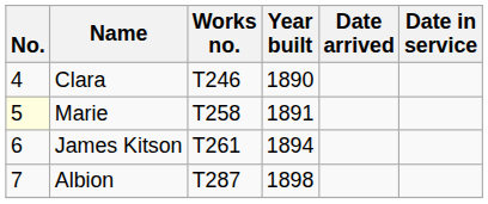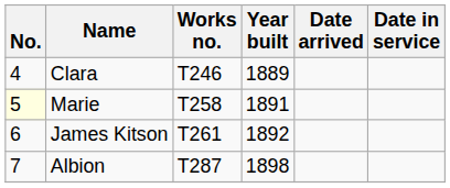Clara | Year built: 1890 -> 1889
James Kitson | Year built: 1894 -> 1892
